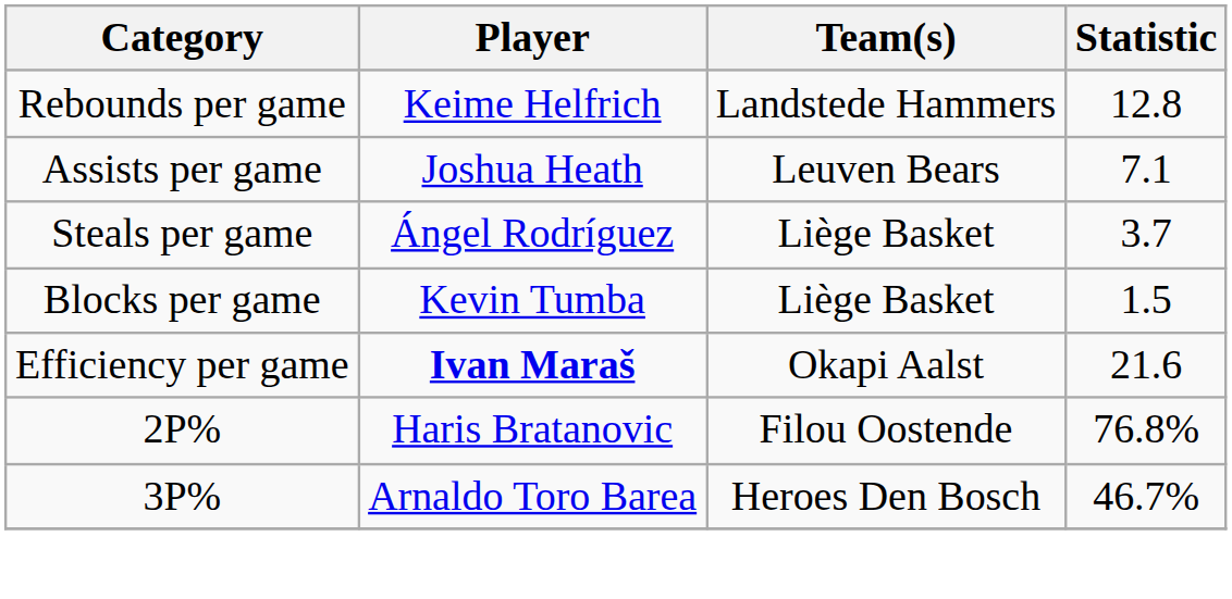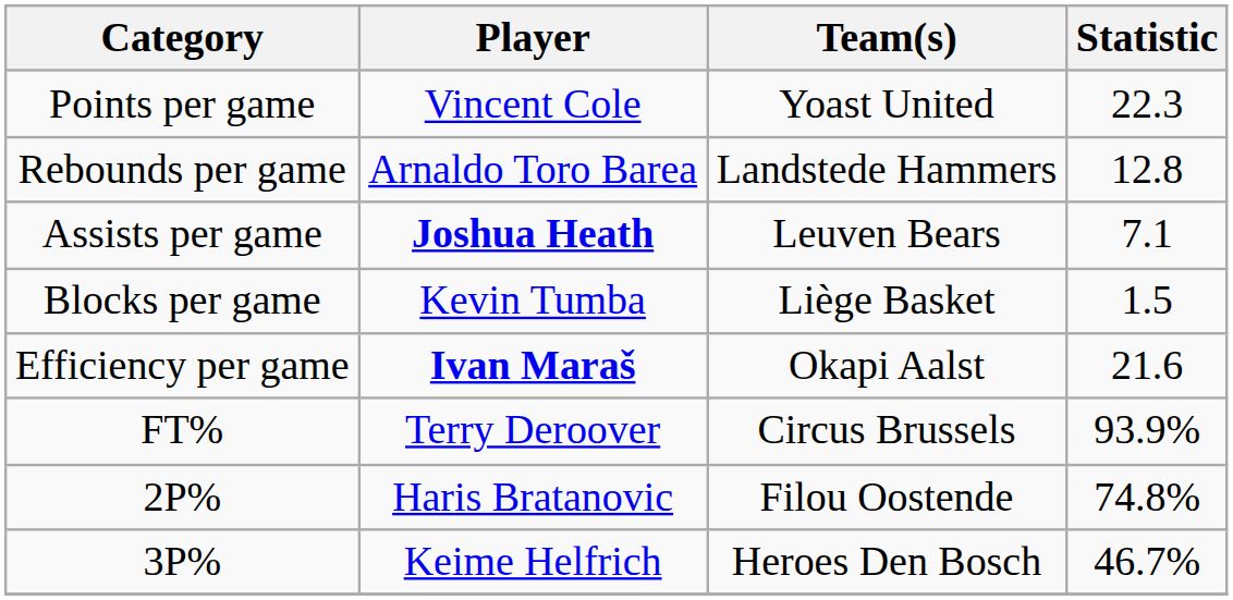+ row: Points per game | Vincent Cole | Yoast United | 22.3
Rebounds per game | Player: Keime Helfrich -> Arnaldo Toro Barea
Assists per game | Player: normal -> bold
- row: Steals per game | Ángel Rodríguez | Liège Basket | 3.7
+ row: FT% | Terry Deroover | Circus Brussels | 93.9%
2P% | Statistic: 76.8% -> 74.8%
3P% | Player: Arnaldo Toro Barea -> Keime Helfrich
